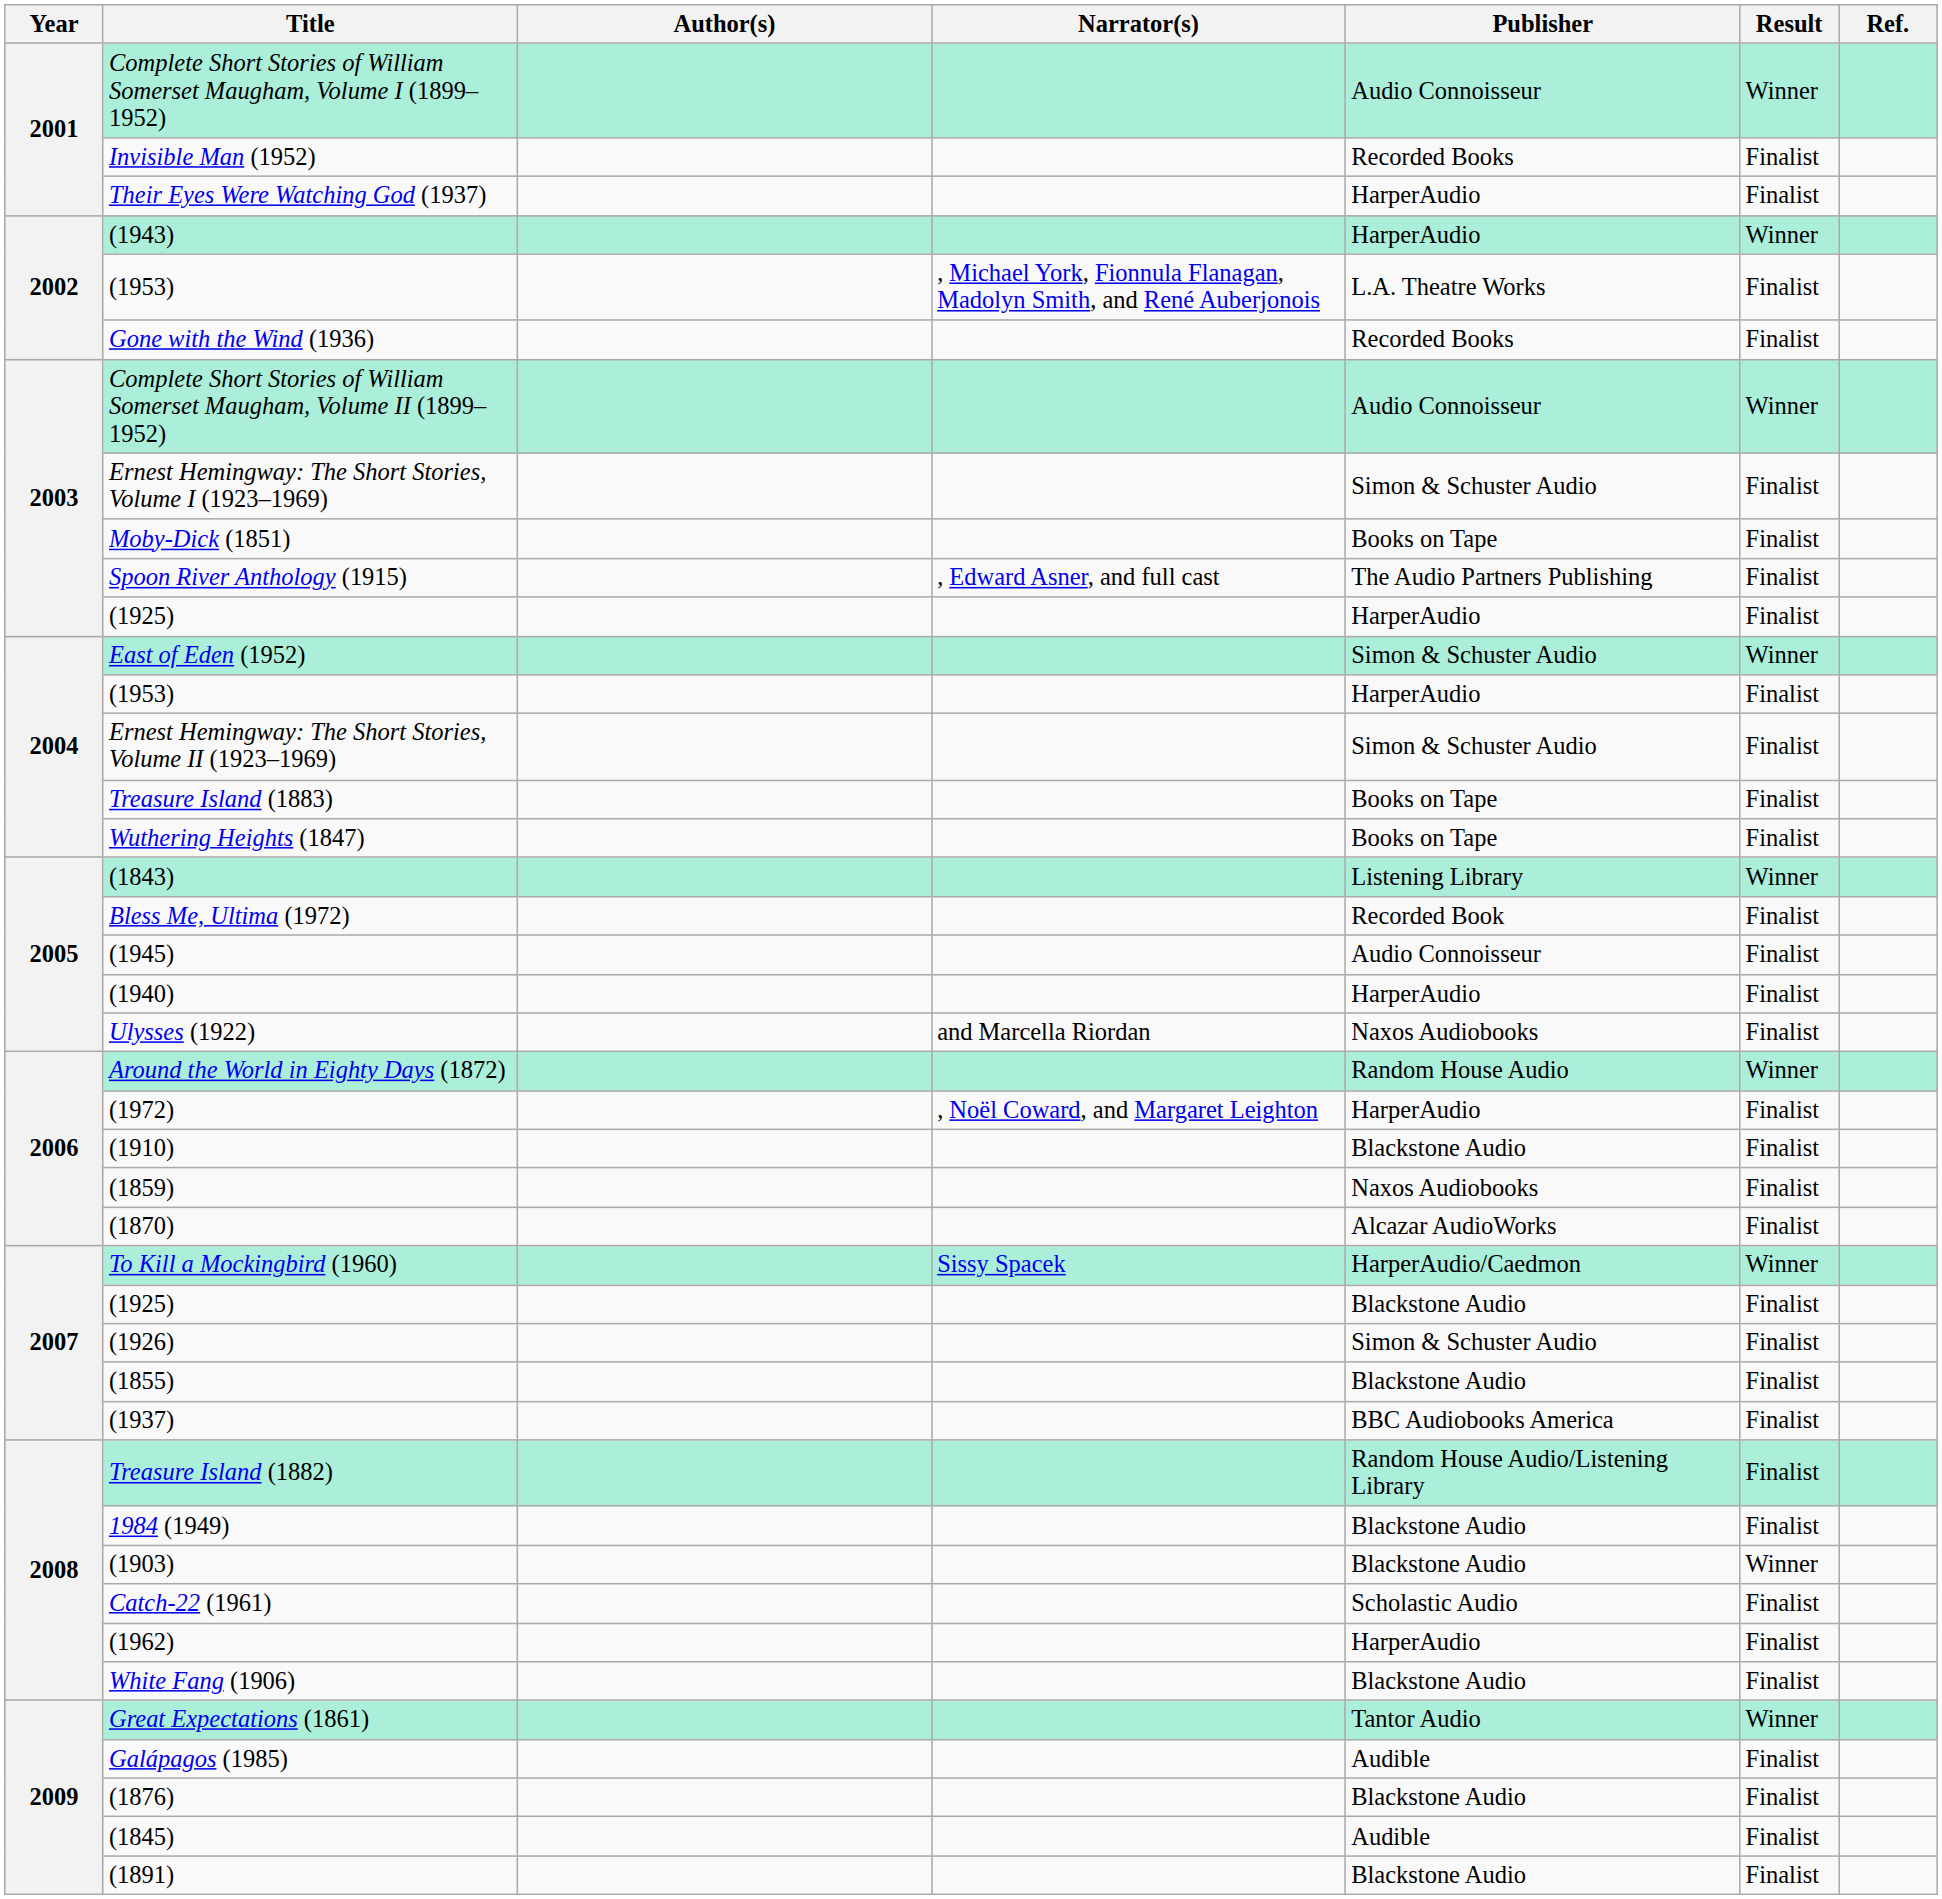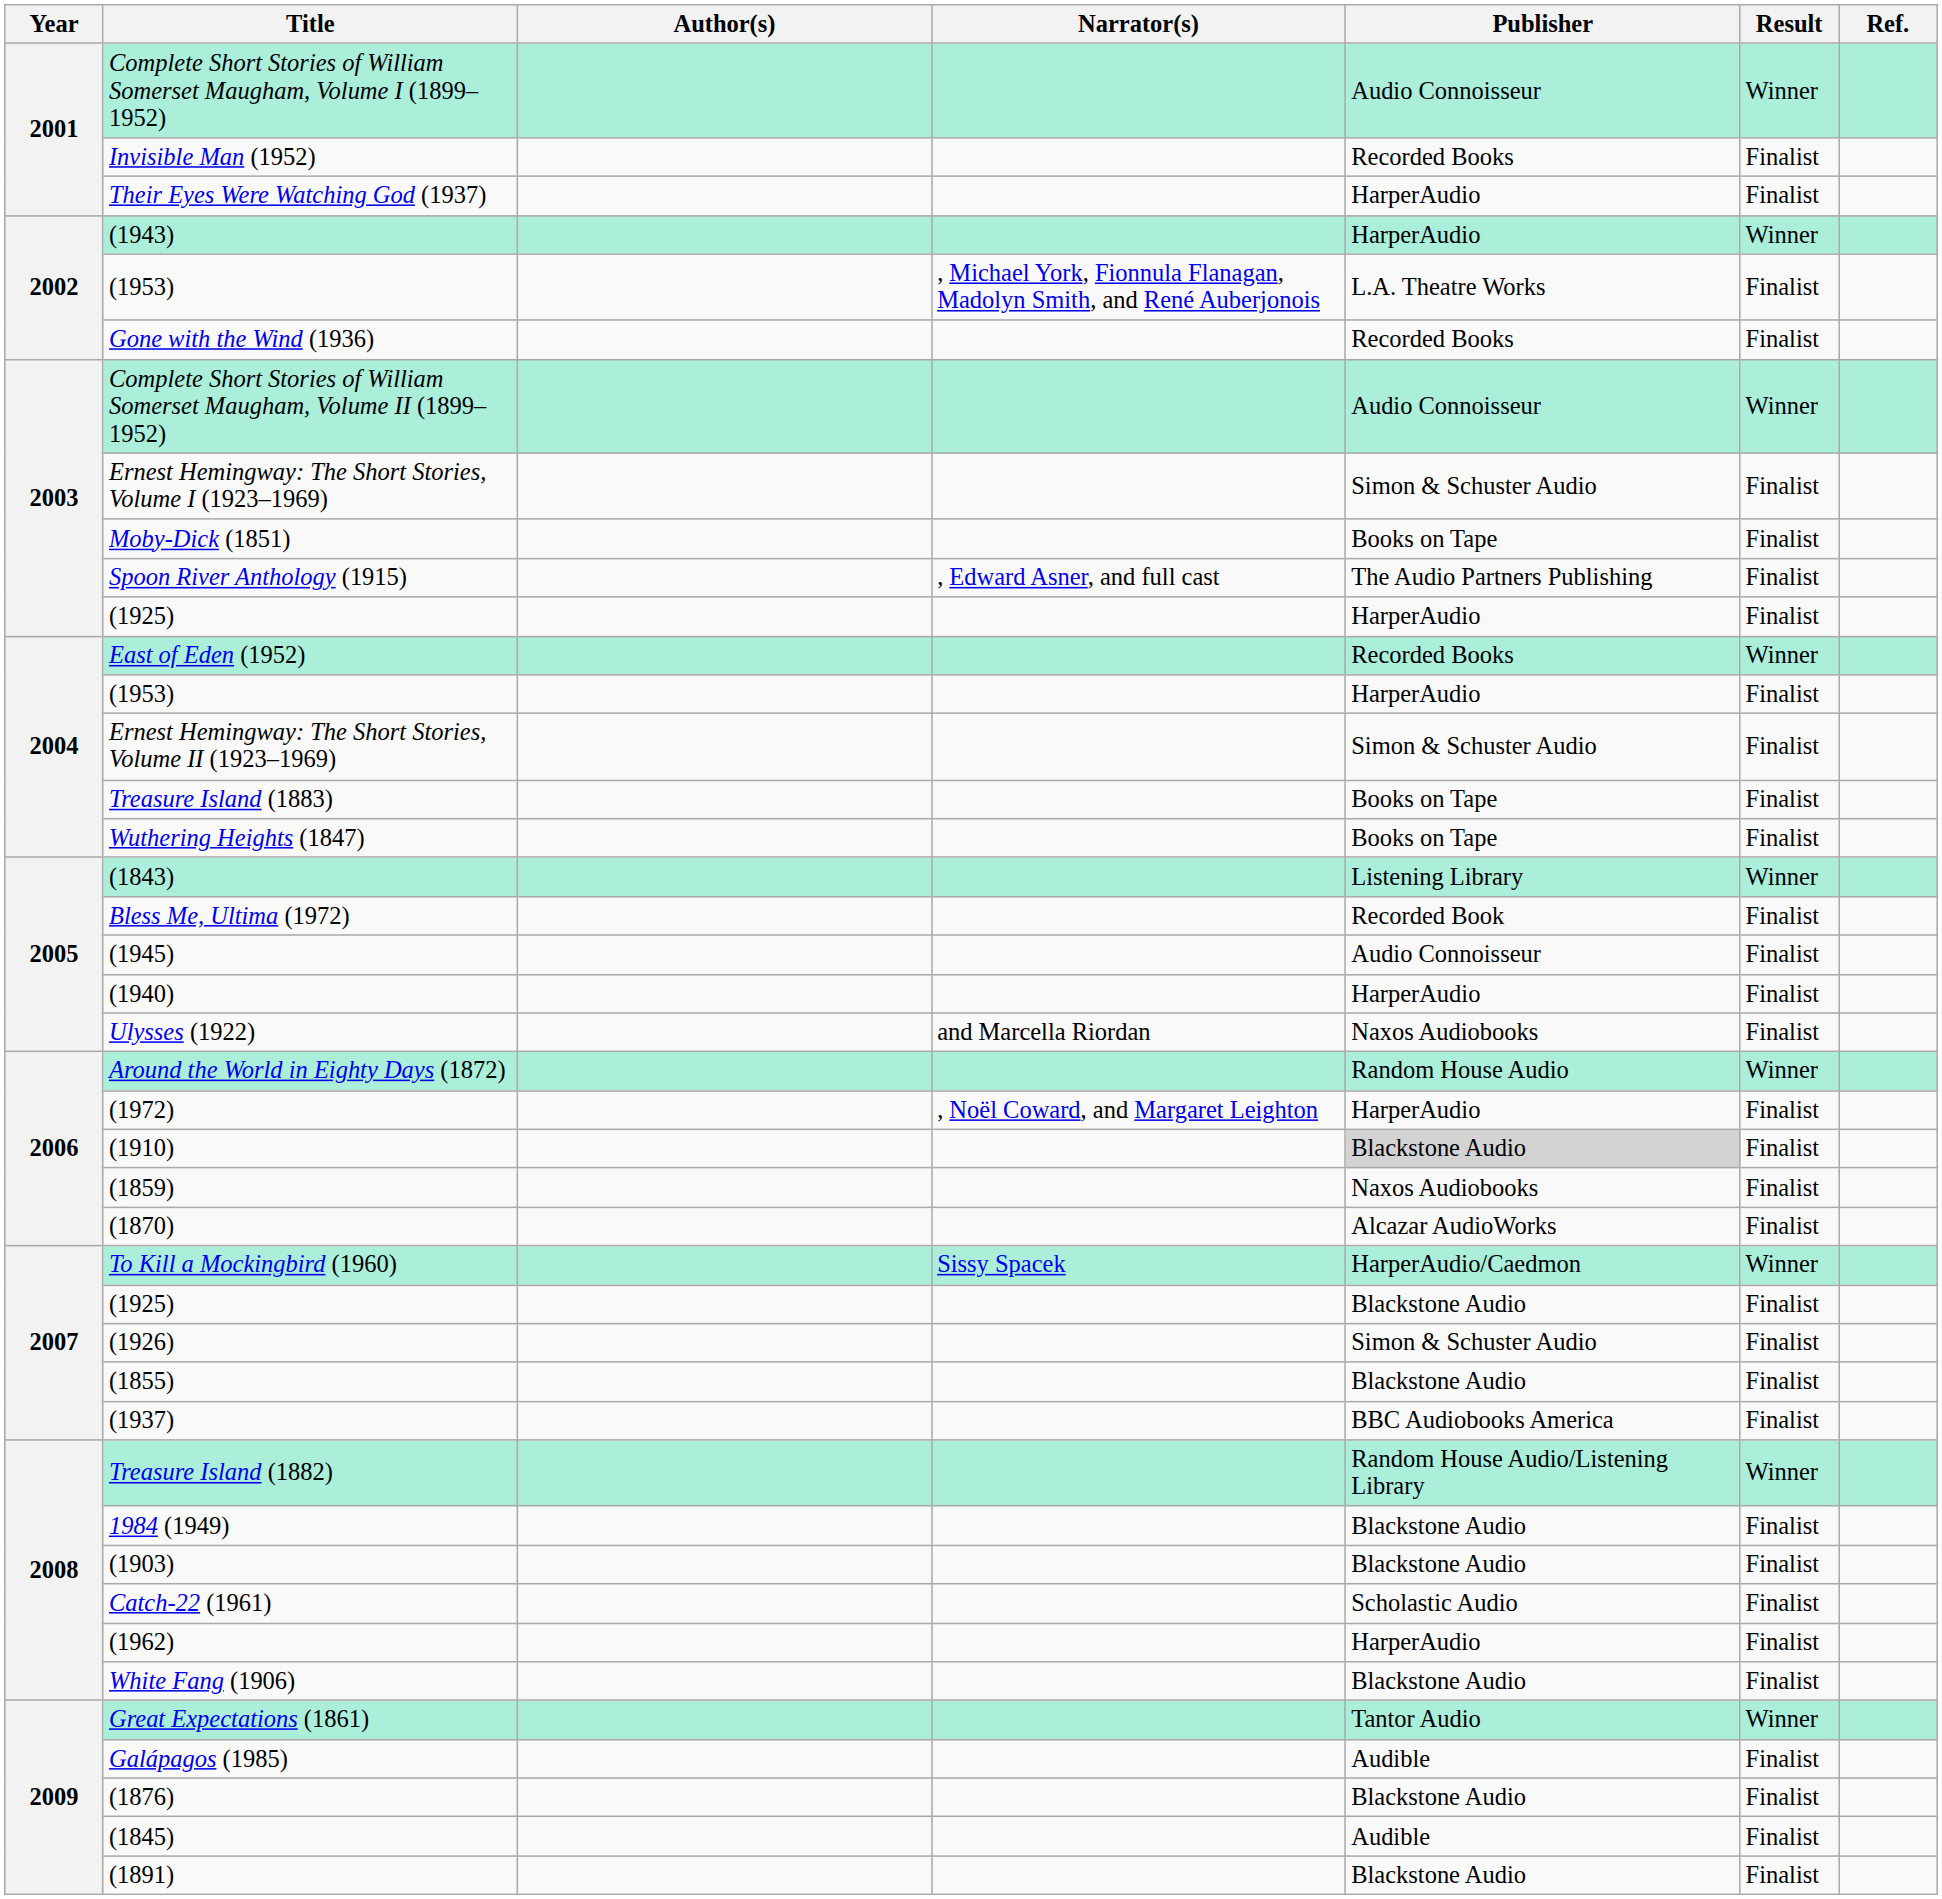East of Eden (1952) | Publisher: Simon & Schuster Audio -> Recorded Books
(1910) | Publisher: no background -> lightgrey background
Treasure Island (1882) | Result: Finalist -> Winner
(1903) | Result: Winner -> Finalist
